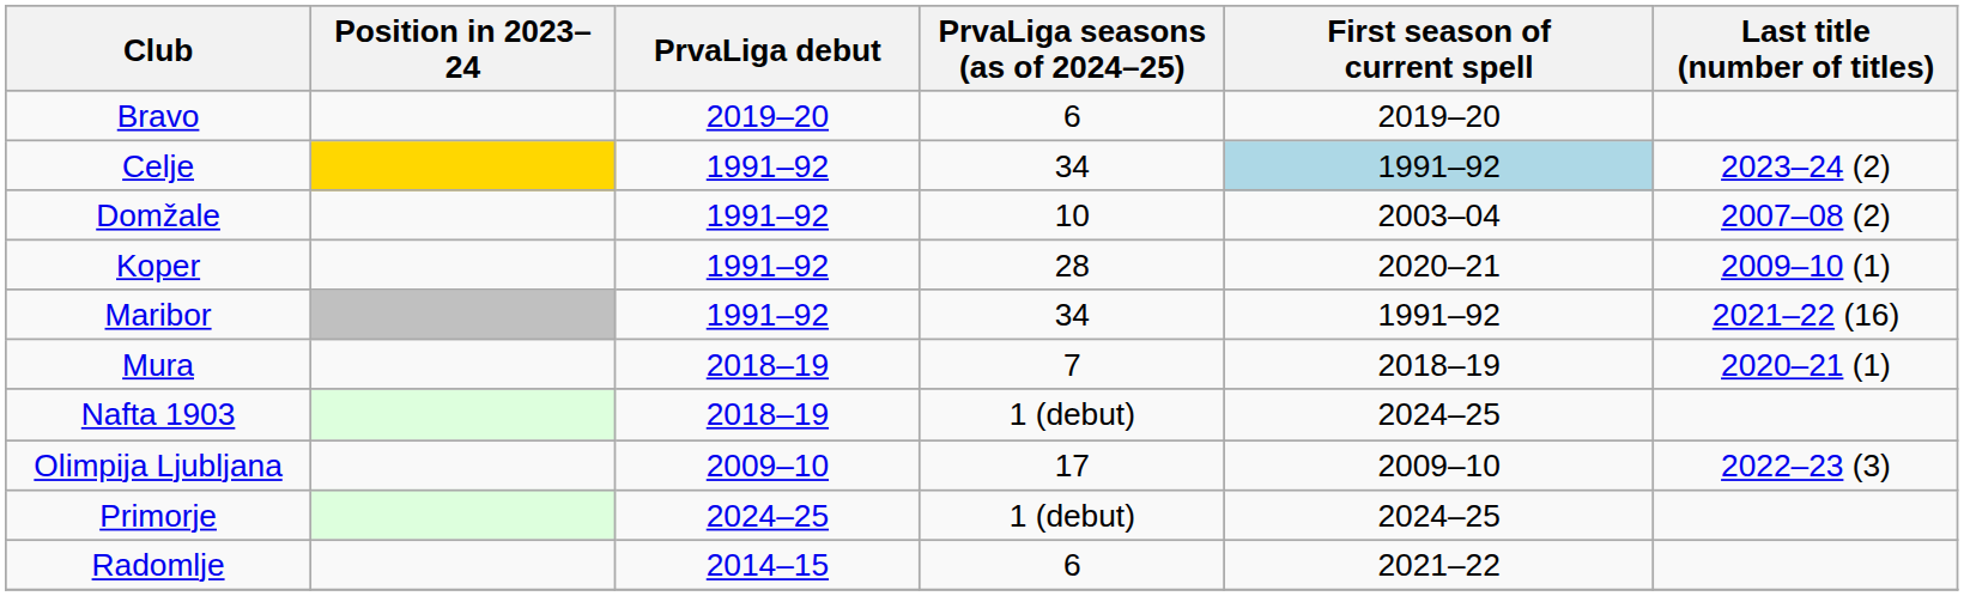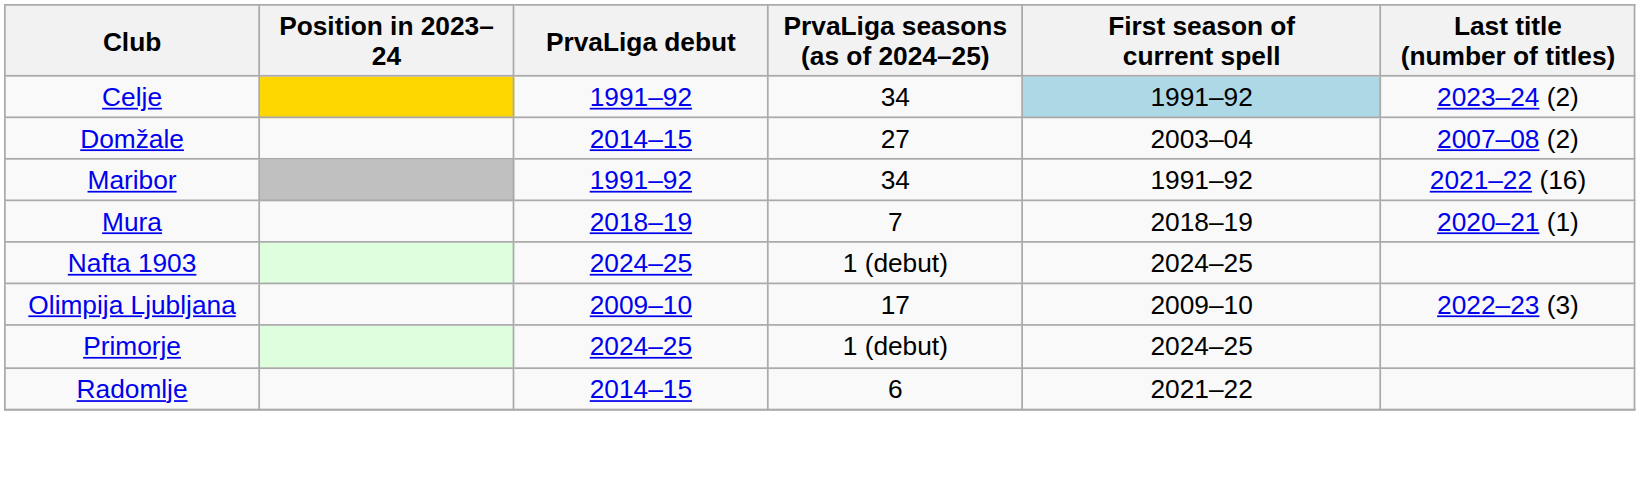- row: Bravo | 2019–20 | 6 | 2019–20
Domžale | PrvaLiga debut: 1991–92 -> 2014–15
Domžale | PrvaLiga seasons (as of 2024–25): 10 -> 27
- row: Koper | 1991–92 | 28 | 2020–21 | 2009–10 (1)
Nafta 1903 | PrvaLiga debut: 2018–19 -> 2024–25
